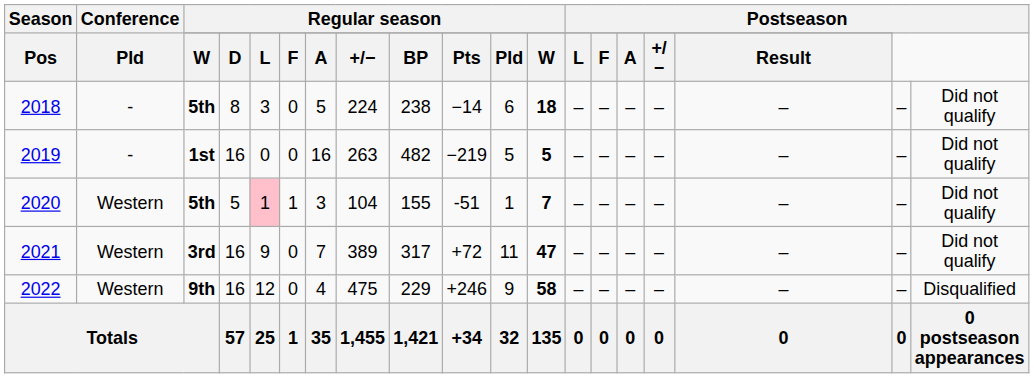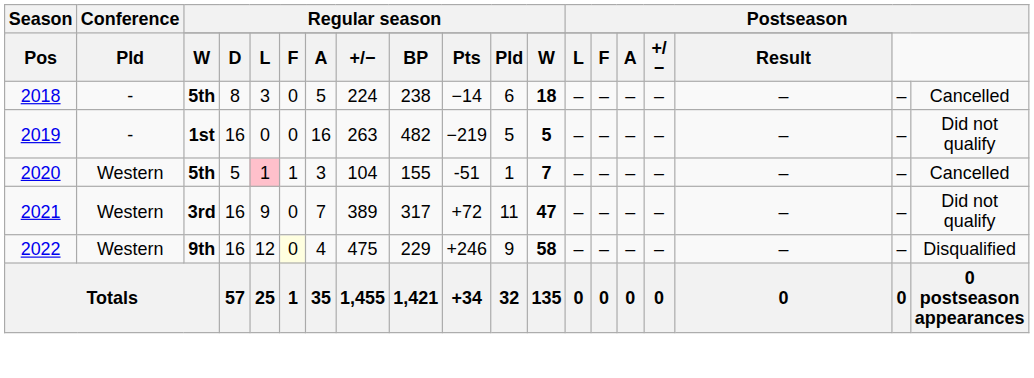2018 | column 19: Did not qualify -> Cancelled
2020 | column 19: Did not qualify -> Cancelled
2022 | column 6: no background -> lightyellow background
